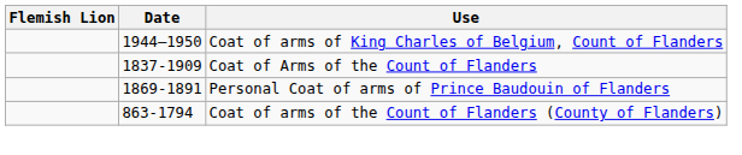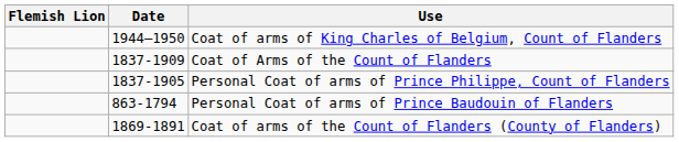+ row: 1837-1905 | Personal Coat of arms of Prince Philippe, Count of Flanders
Personal Coat of arms of Prince Baudouin of Flanders | Date: 1869-1891 -> 863-1794
Coat of arms of the Count of Flanders (County of Flanders) | Date: 863-1794 -> 1869-1891
